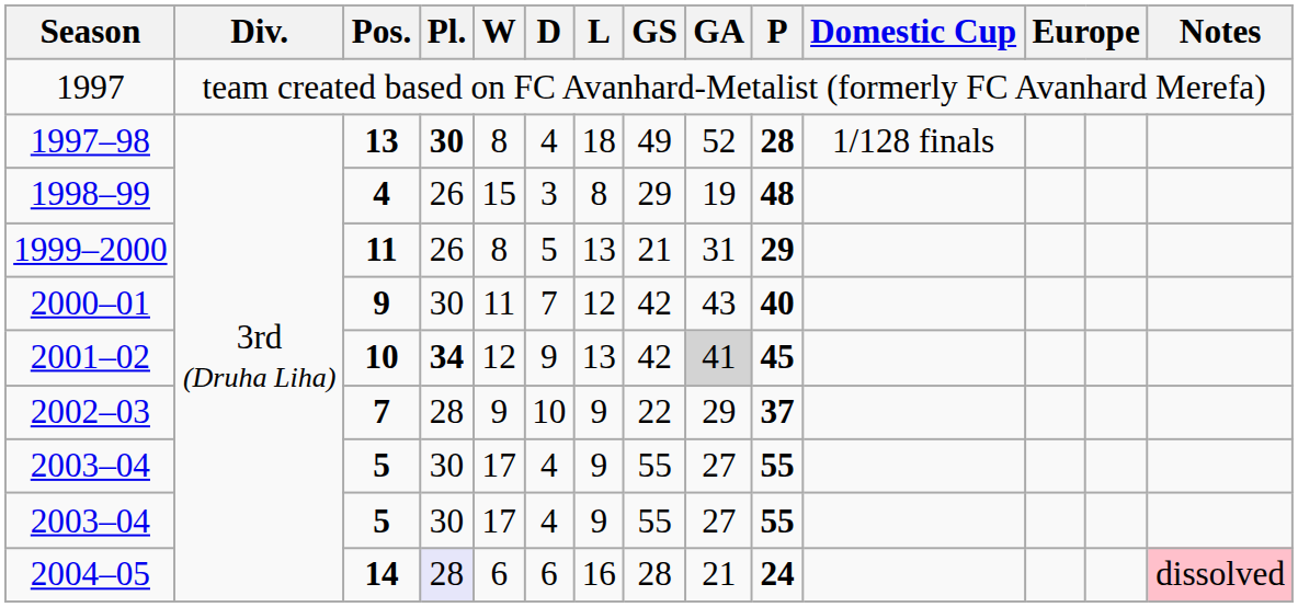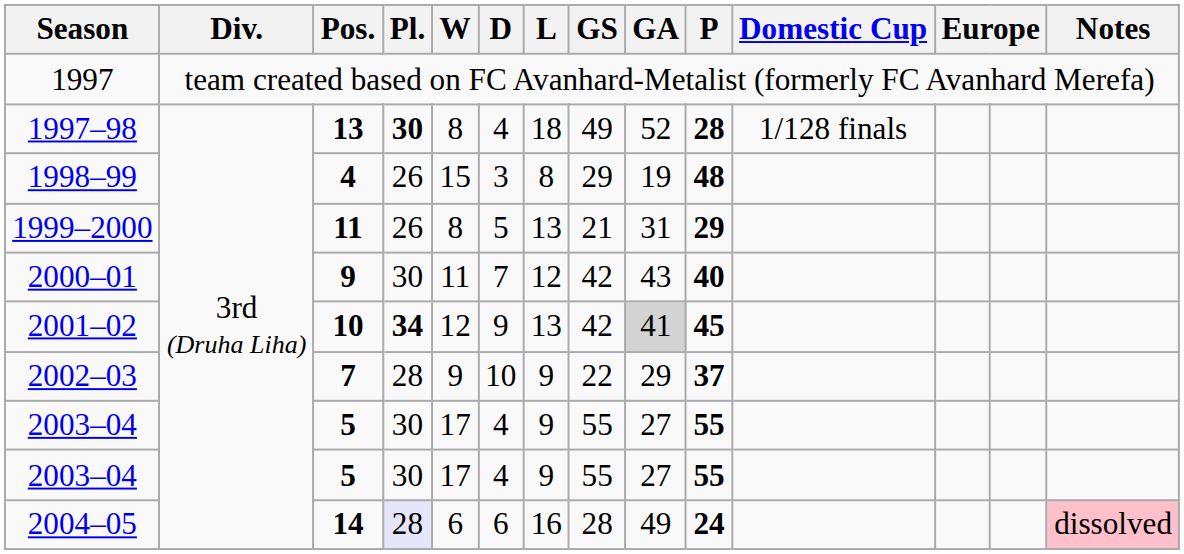2004–05 | GA: 21 -> 49
